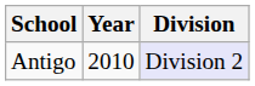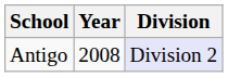Antigo | Year: 2010 -> 2008
